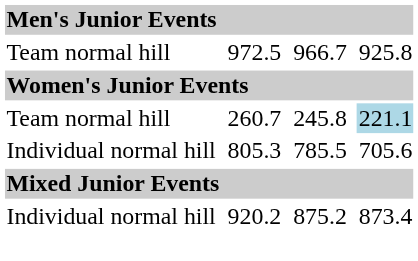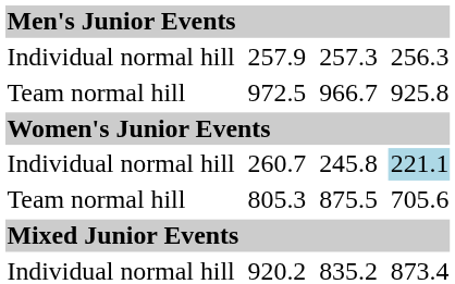+ row: Individual normal hill | 257.9 | 257.3 | 256.3
260.7 | column 1: Team normal hill -> Individual normal hill
805.3 | column 1: Individual normal hill -> Team normal hill
805.3 | column 5: 785.5 -> 875.5
920.2 | column 5: 875.2 -> 835.2
